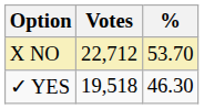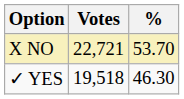X NO | Votes: 22,712 -> 22,721
